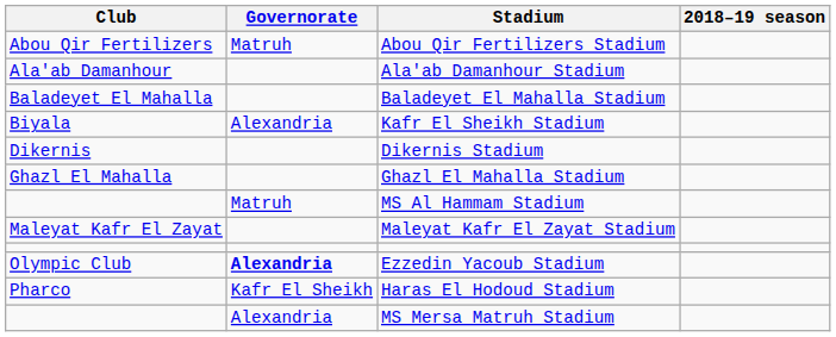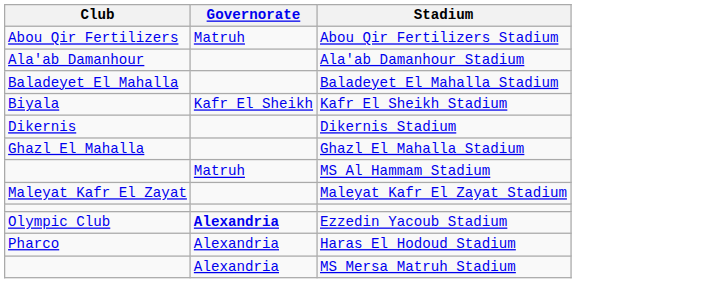- column: 2018–19 season
Kafr El Sheikh Stadium | Governorate: Alexandria -> Kafr El Sheikh
Haras El Hodoud Stadium | Governorate: Kafr El Sheikh -> Alexandria
